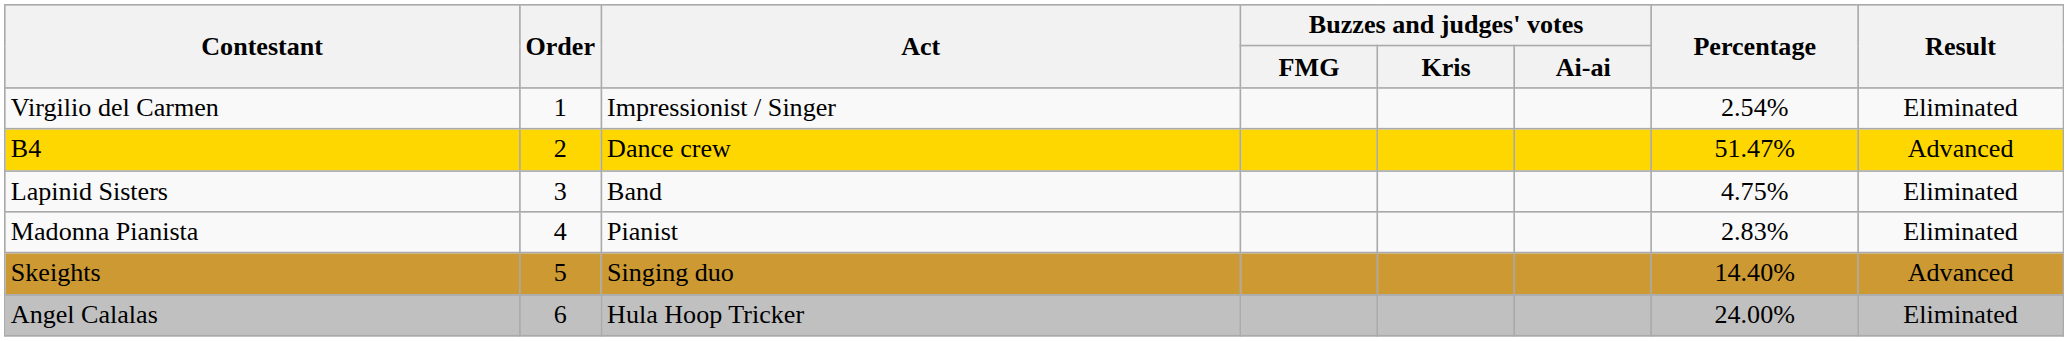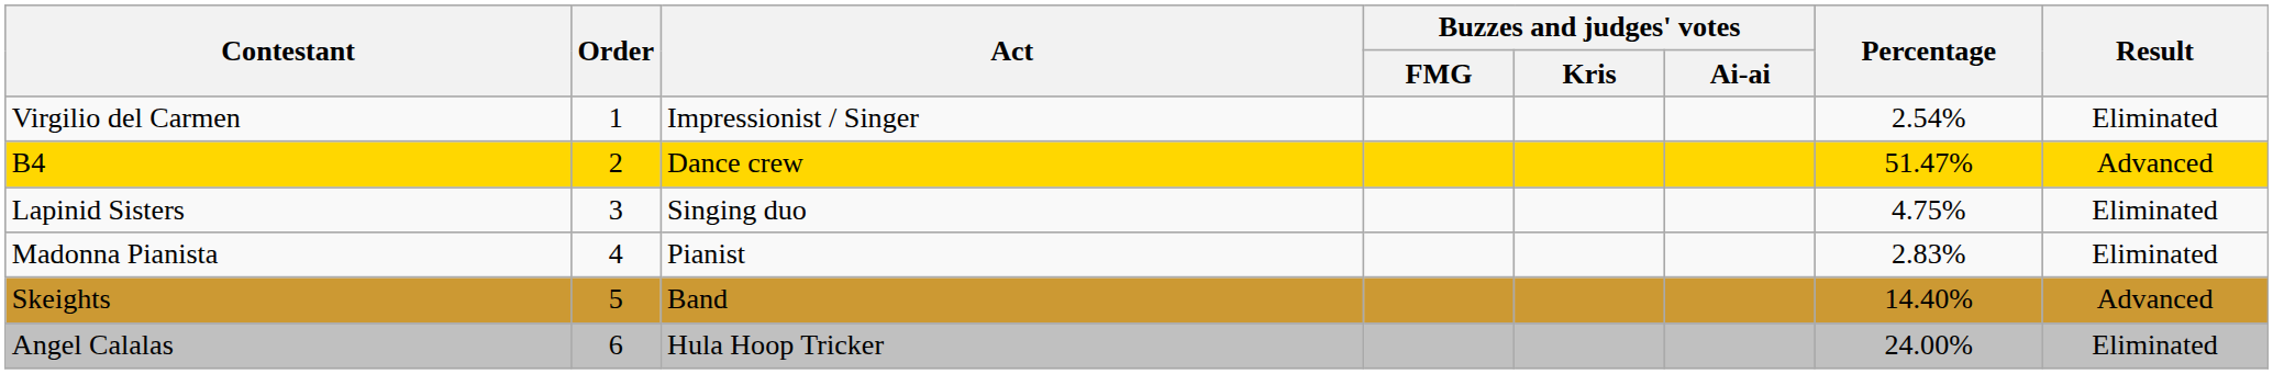Lapinid Sisters | Act: Band -> Singing duo
Skeights | Act: Singing duo -> Band
